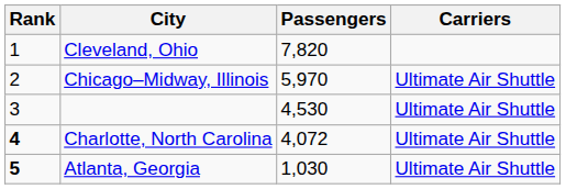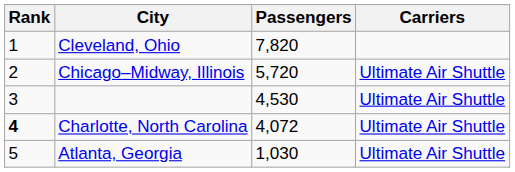Chicago–Midway, Illinois | Passengers: 5,970 -> 5,720
Atlanta, Georgia | Rank: bold -> normal
